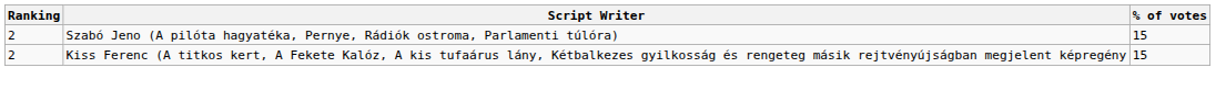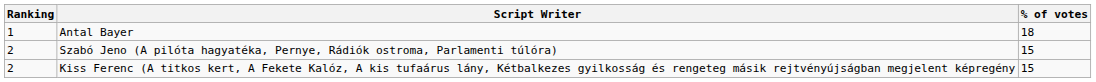+ row: 1 | Antal Bayer | 18
